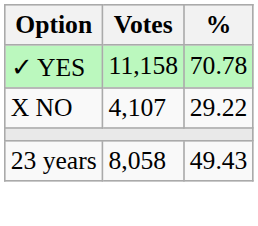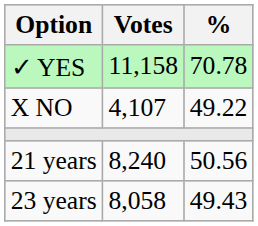X NO | %: 29.22 -> 49.22
+ row: 21 years | 8,240 | 50.56
